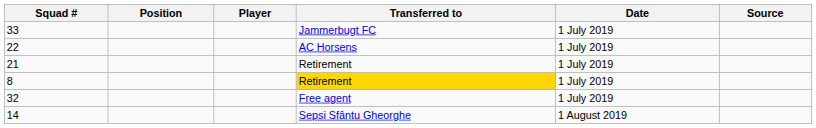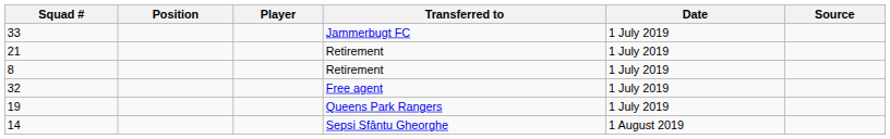- row: 22 | AC Horsens | 1 July 2019
8 | Transferred to: gold background -> no background
+ row: 19 | Queens Park Rangers | 1 July 2019
